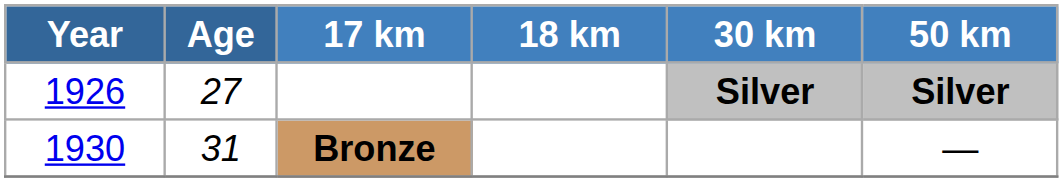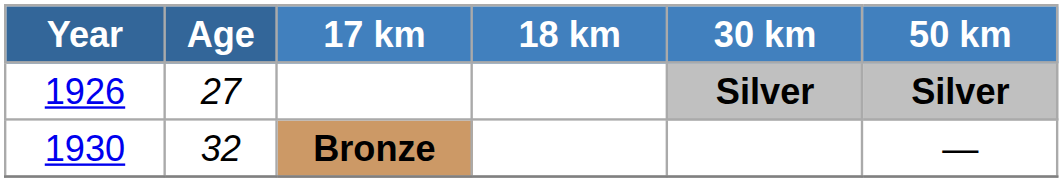Bronze | Age: 31 -> 32
